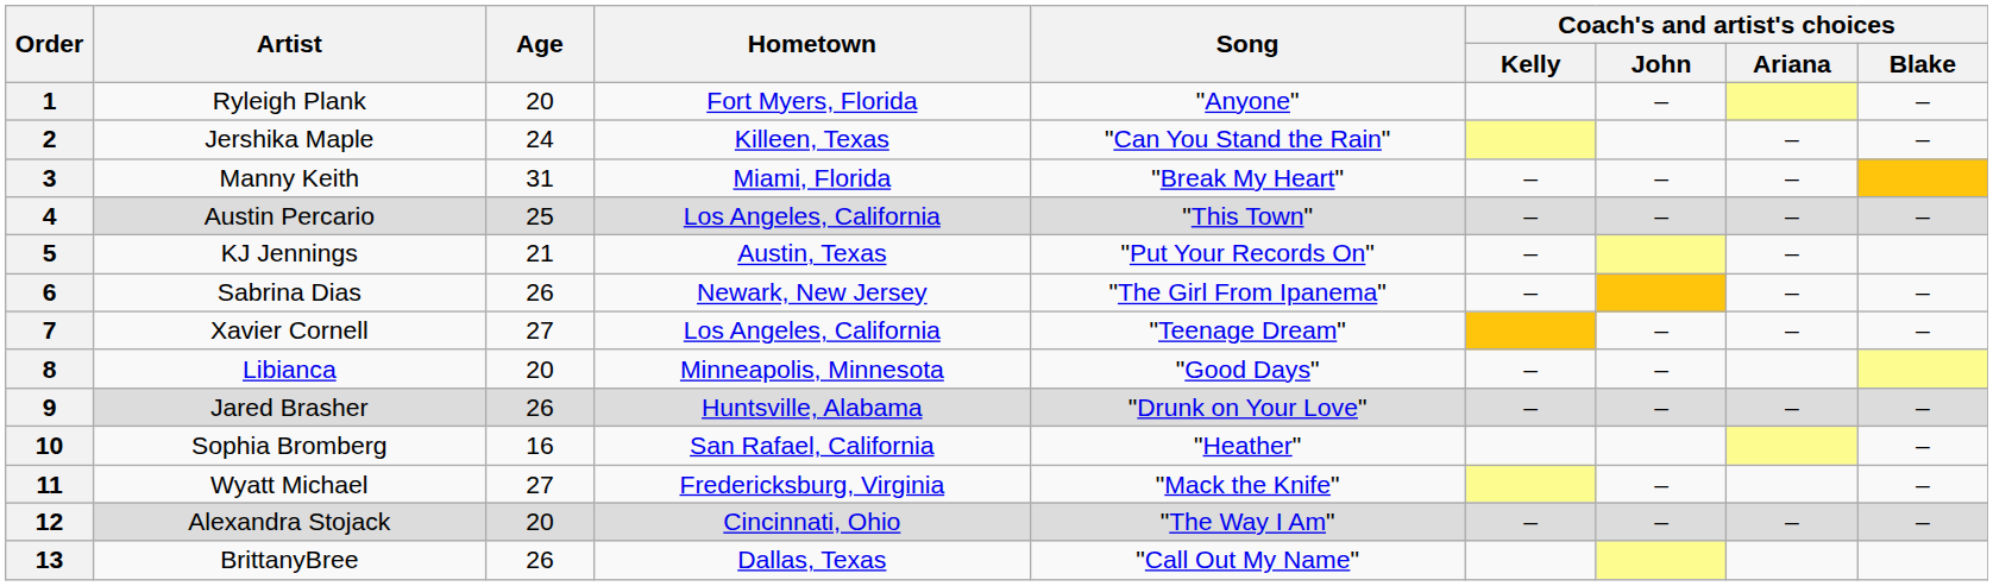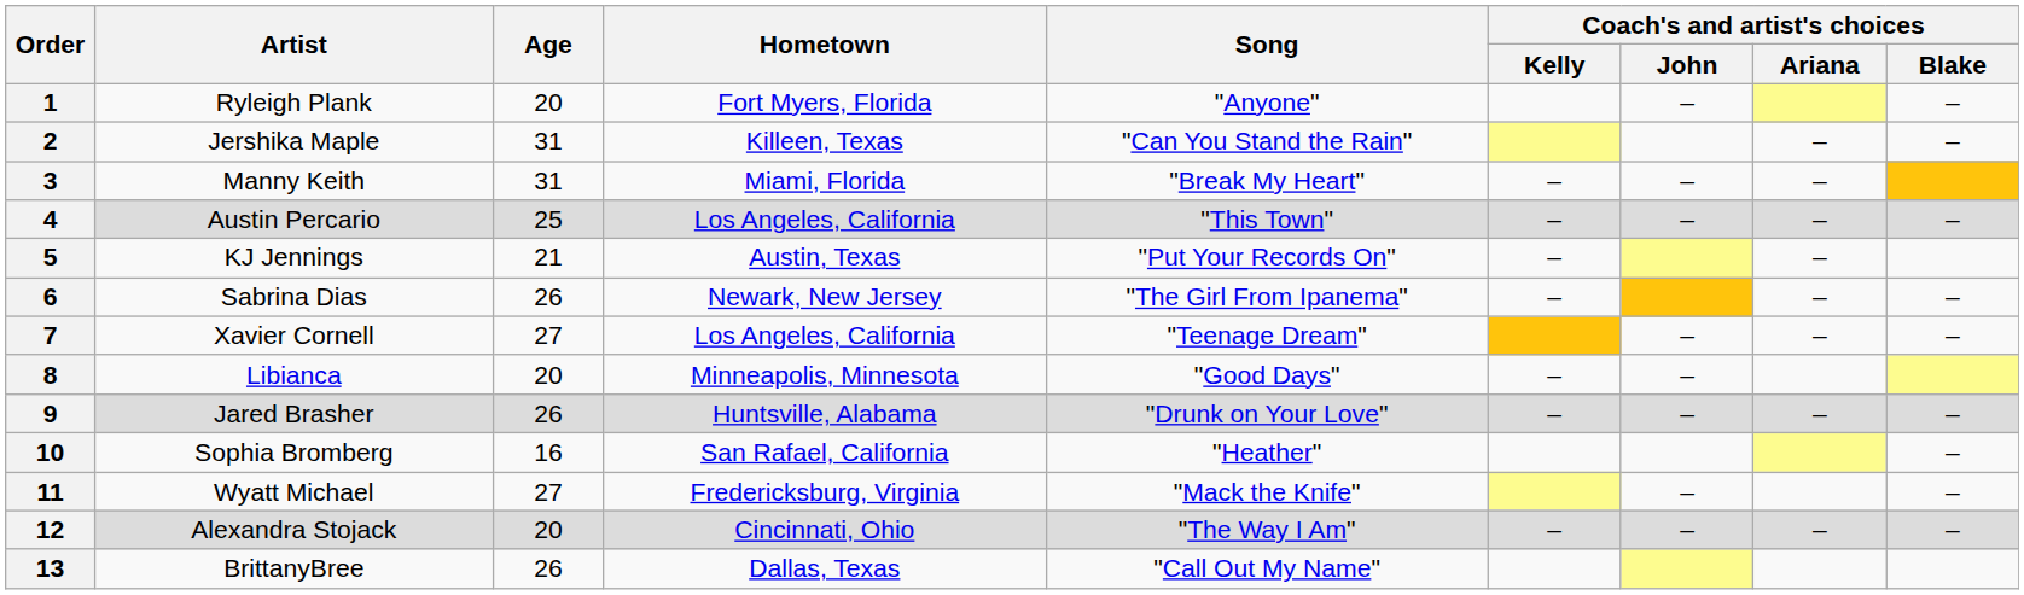2 | Age: 24 -> 31
